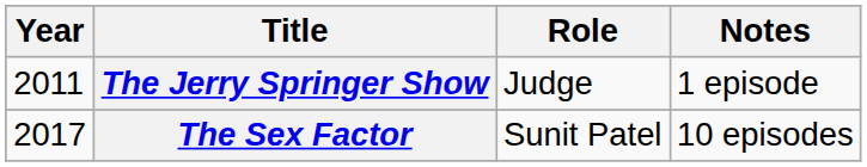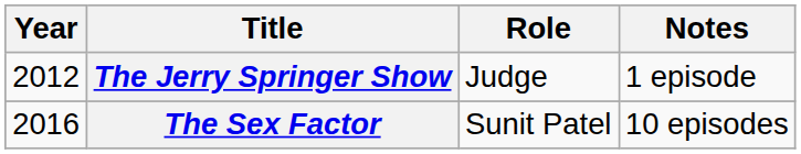The Jerry Springer Show | Year: 2011 -> 2012
The Sex Factor | Year: 2017 -> 2016
